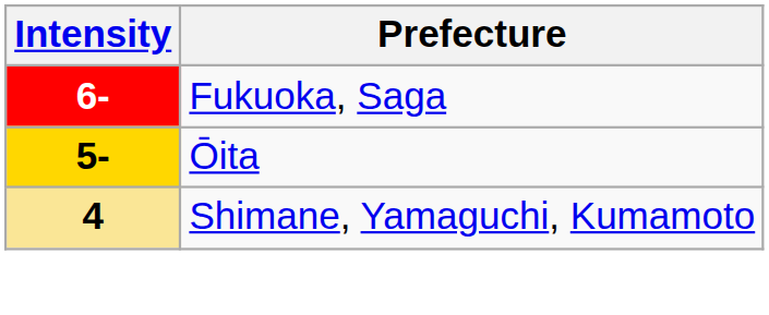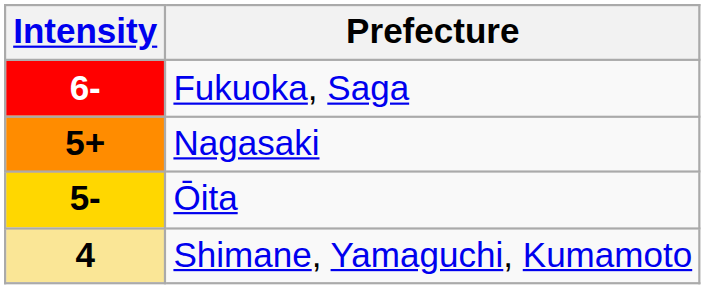+ row: 5+ | Nagasaki
